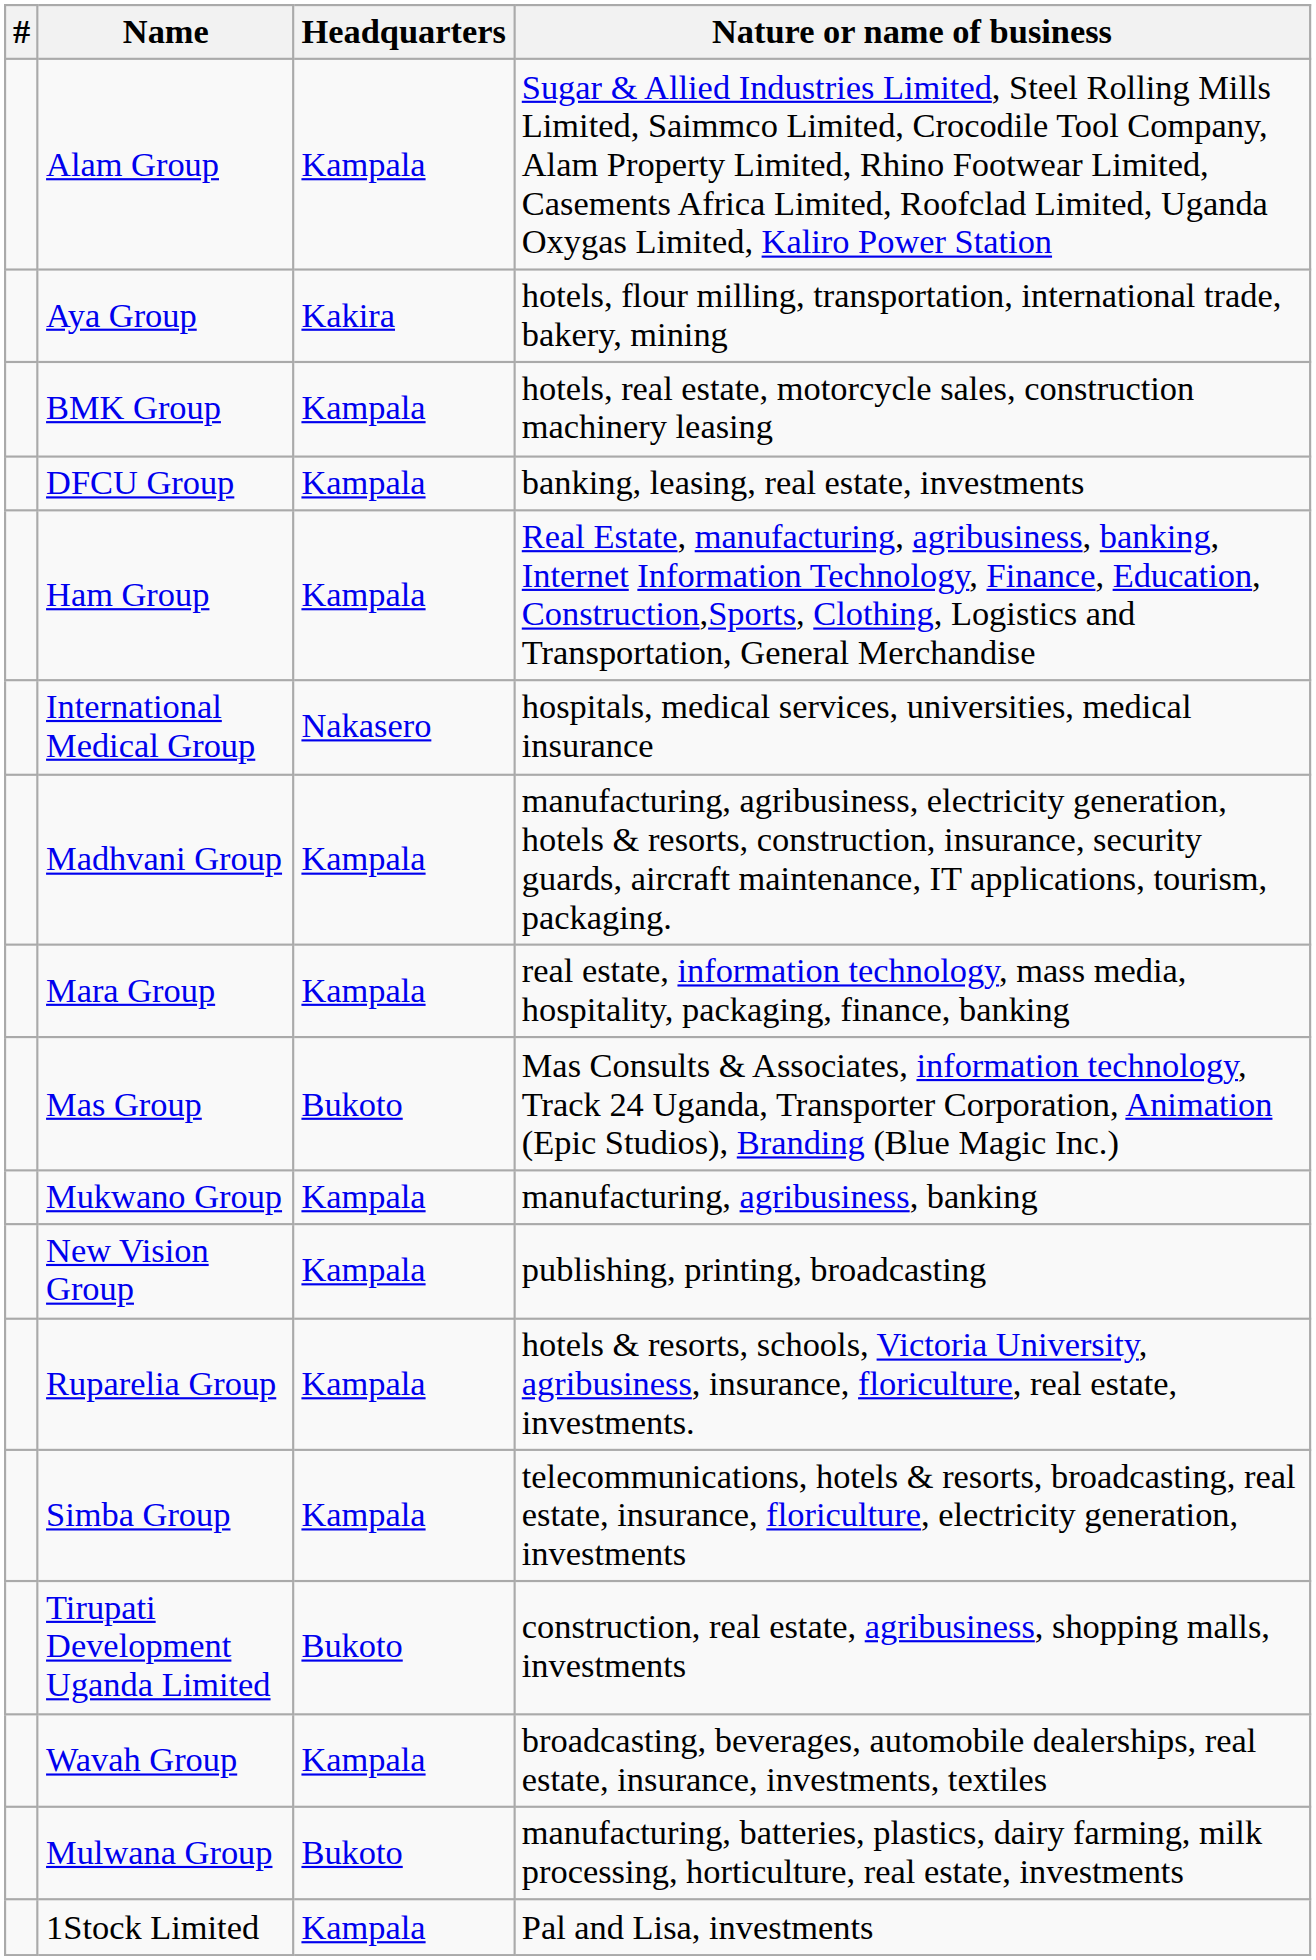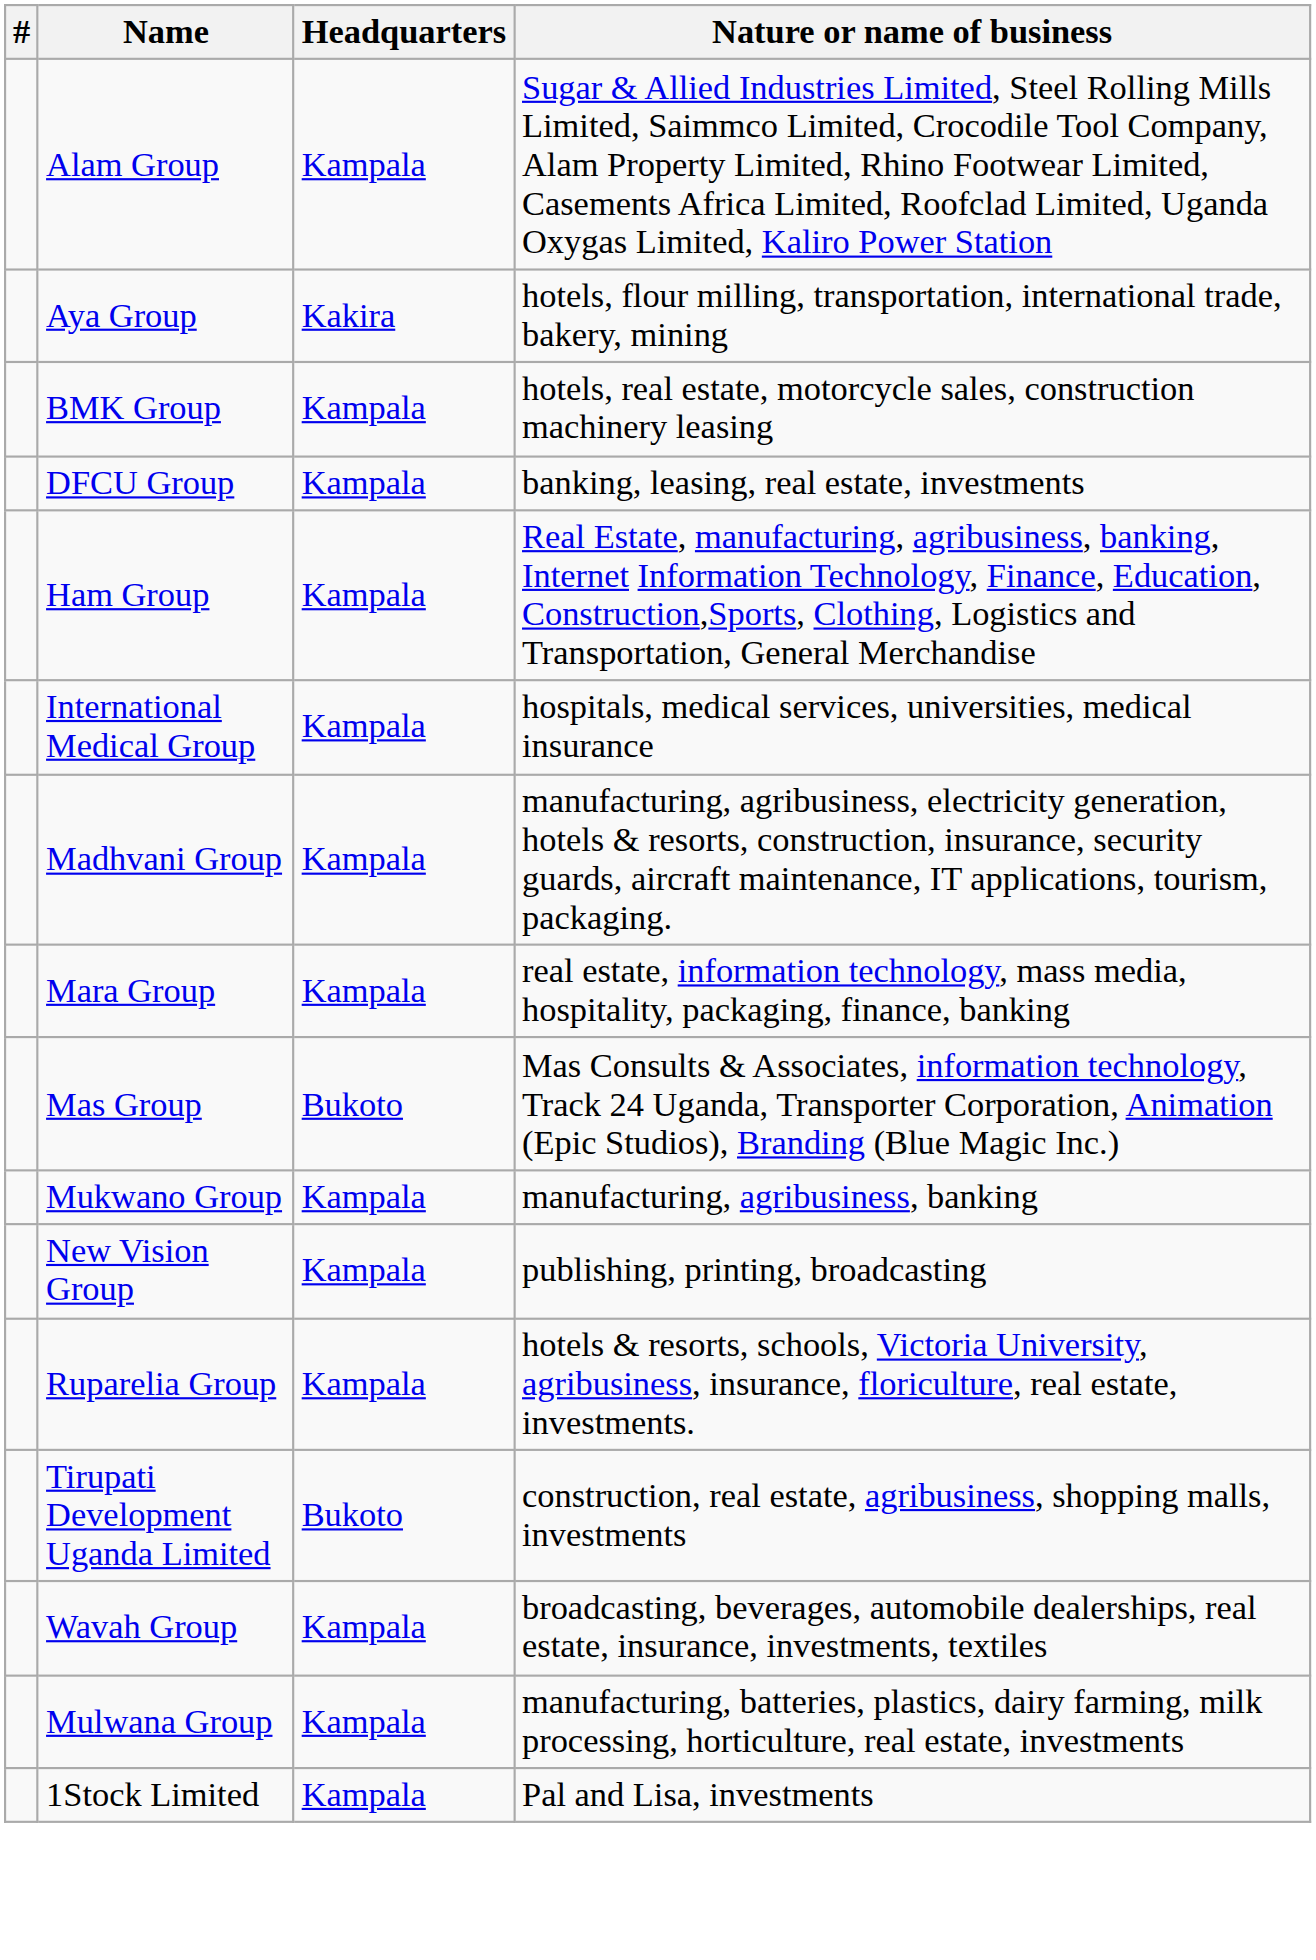International Medical Group | Headquarters: Nakasero -> Kampala
- row: Simba Group | Kampala | telecommunications, hotels & resorts, broadcasting, real estate, insurance, floriculture, electricity generation, investments
Mulwana Group | Headquarters: Bukoto -> Kampala
